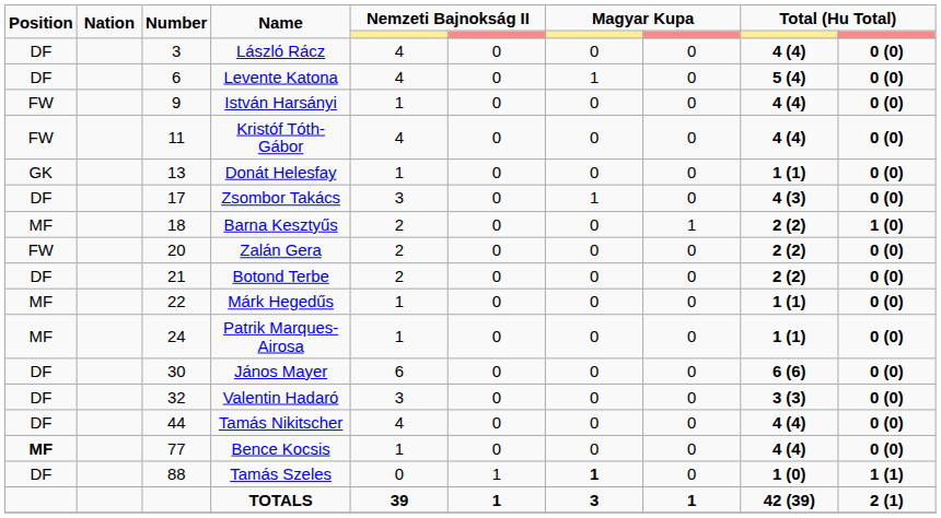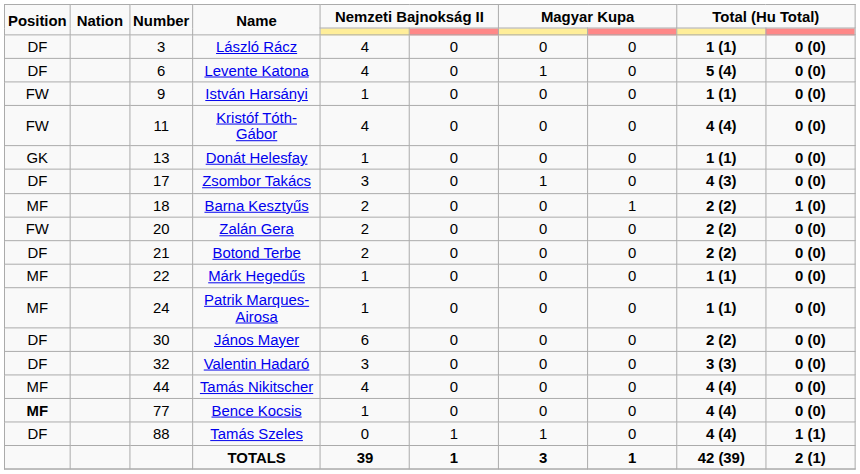László Rácz | column 9: 4 (4) -> 1 (1)
István Harsányi | column 9: 4 (4) -> 1 (1)
János Mayer | column 9: 6 (6) -> 2 (2)
Tamás Nikitscher | Position: DF -> MF
Tamás Szeles | column 7: bold -> normal
Tamás Szeles | column 9: 1 (0) -> 4 (4)
